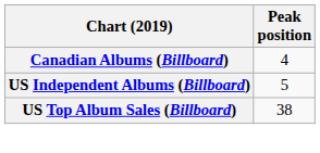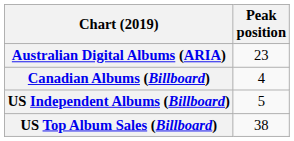+ row: Australian Digital Albums (ARIA) | 23
